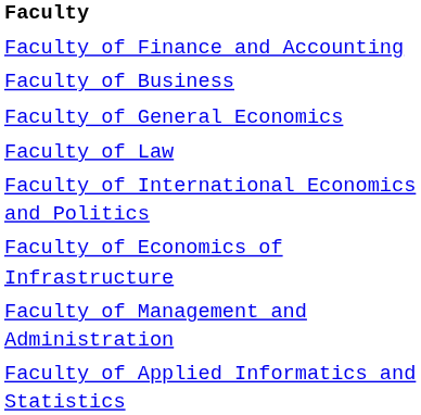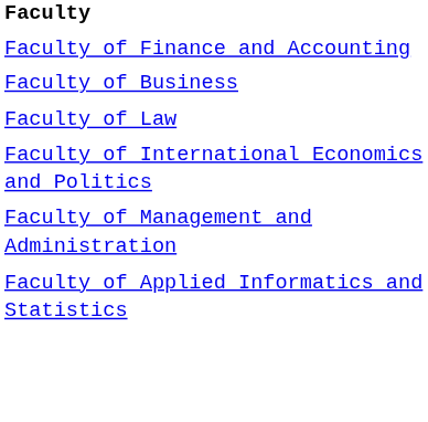- row: Faculty of General Economics
- row: Faculty of Economics of Infrastructure
